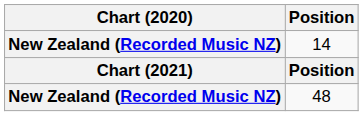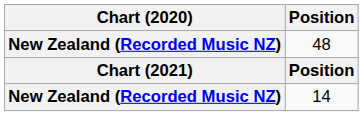rows swapped: 14 <-> 48
